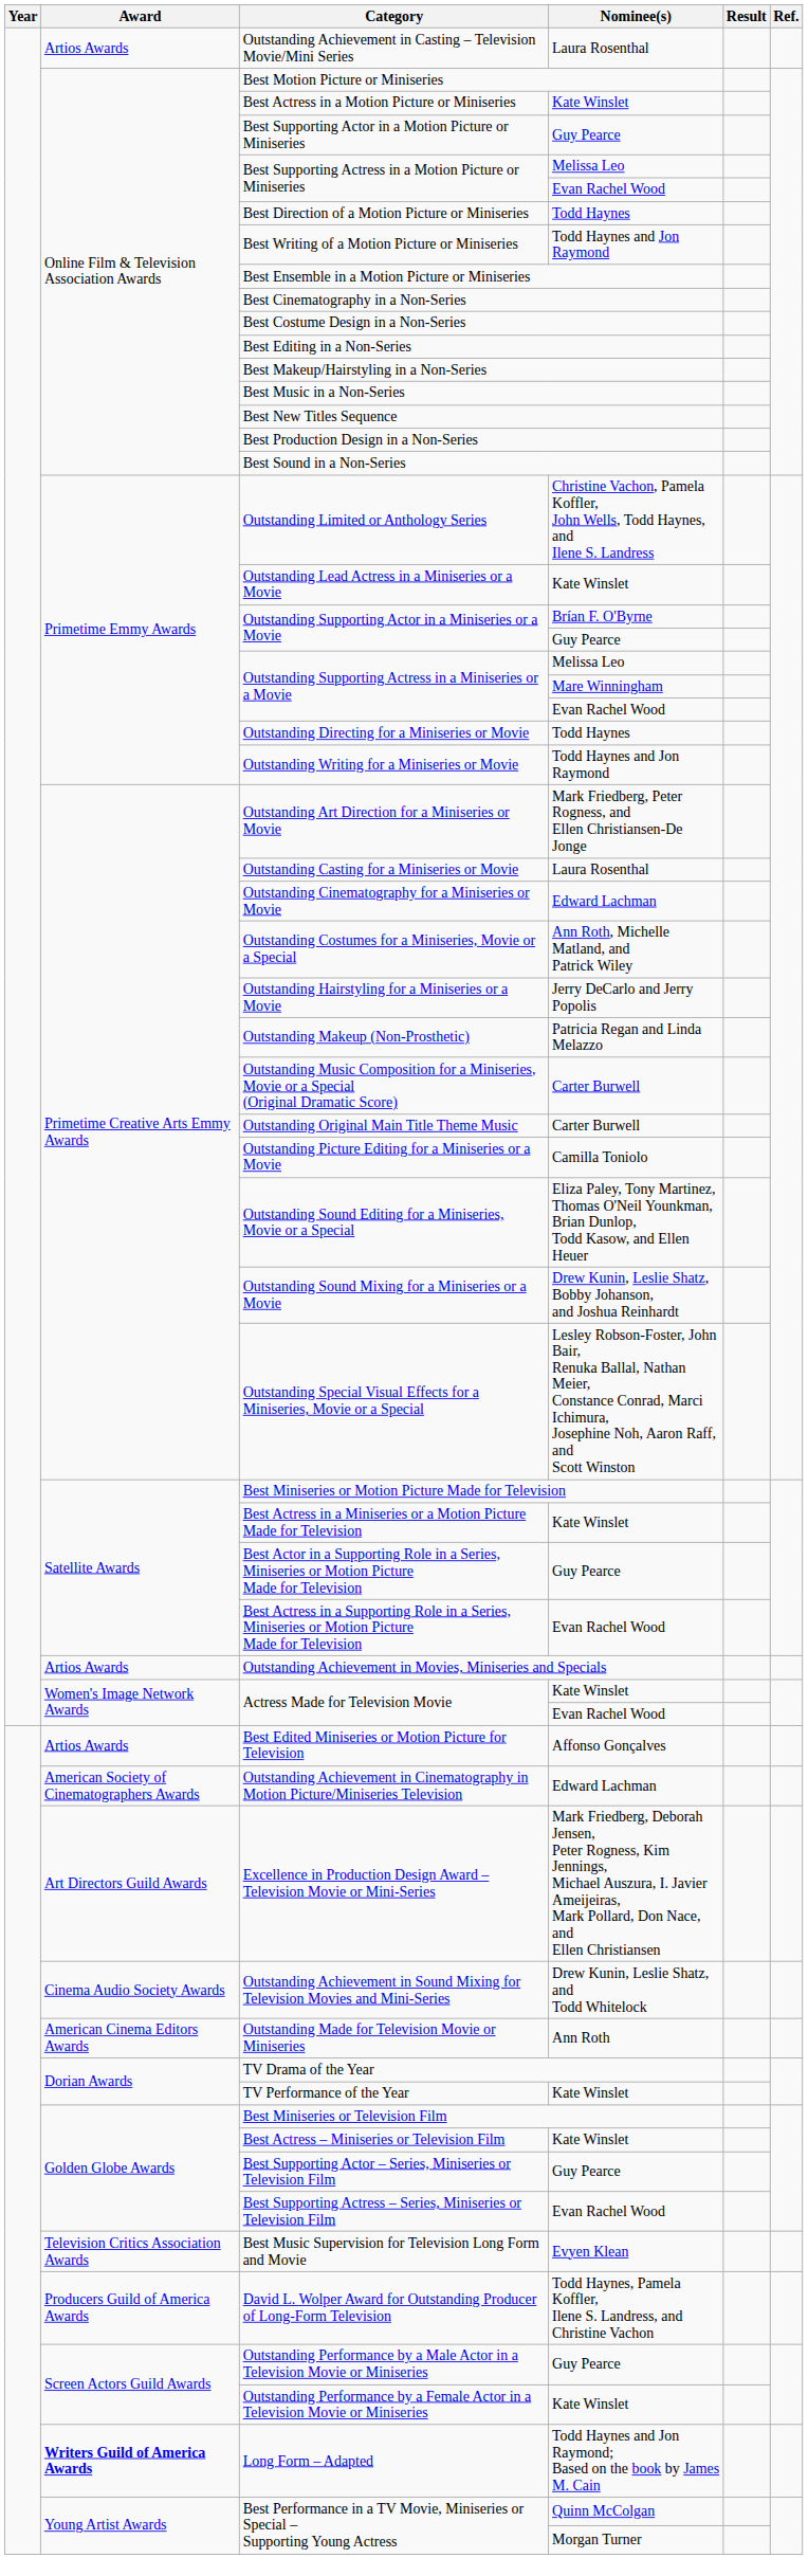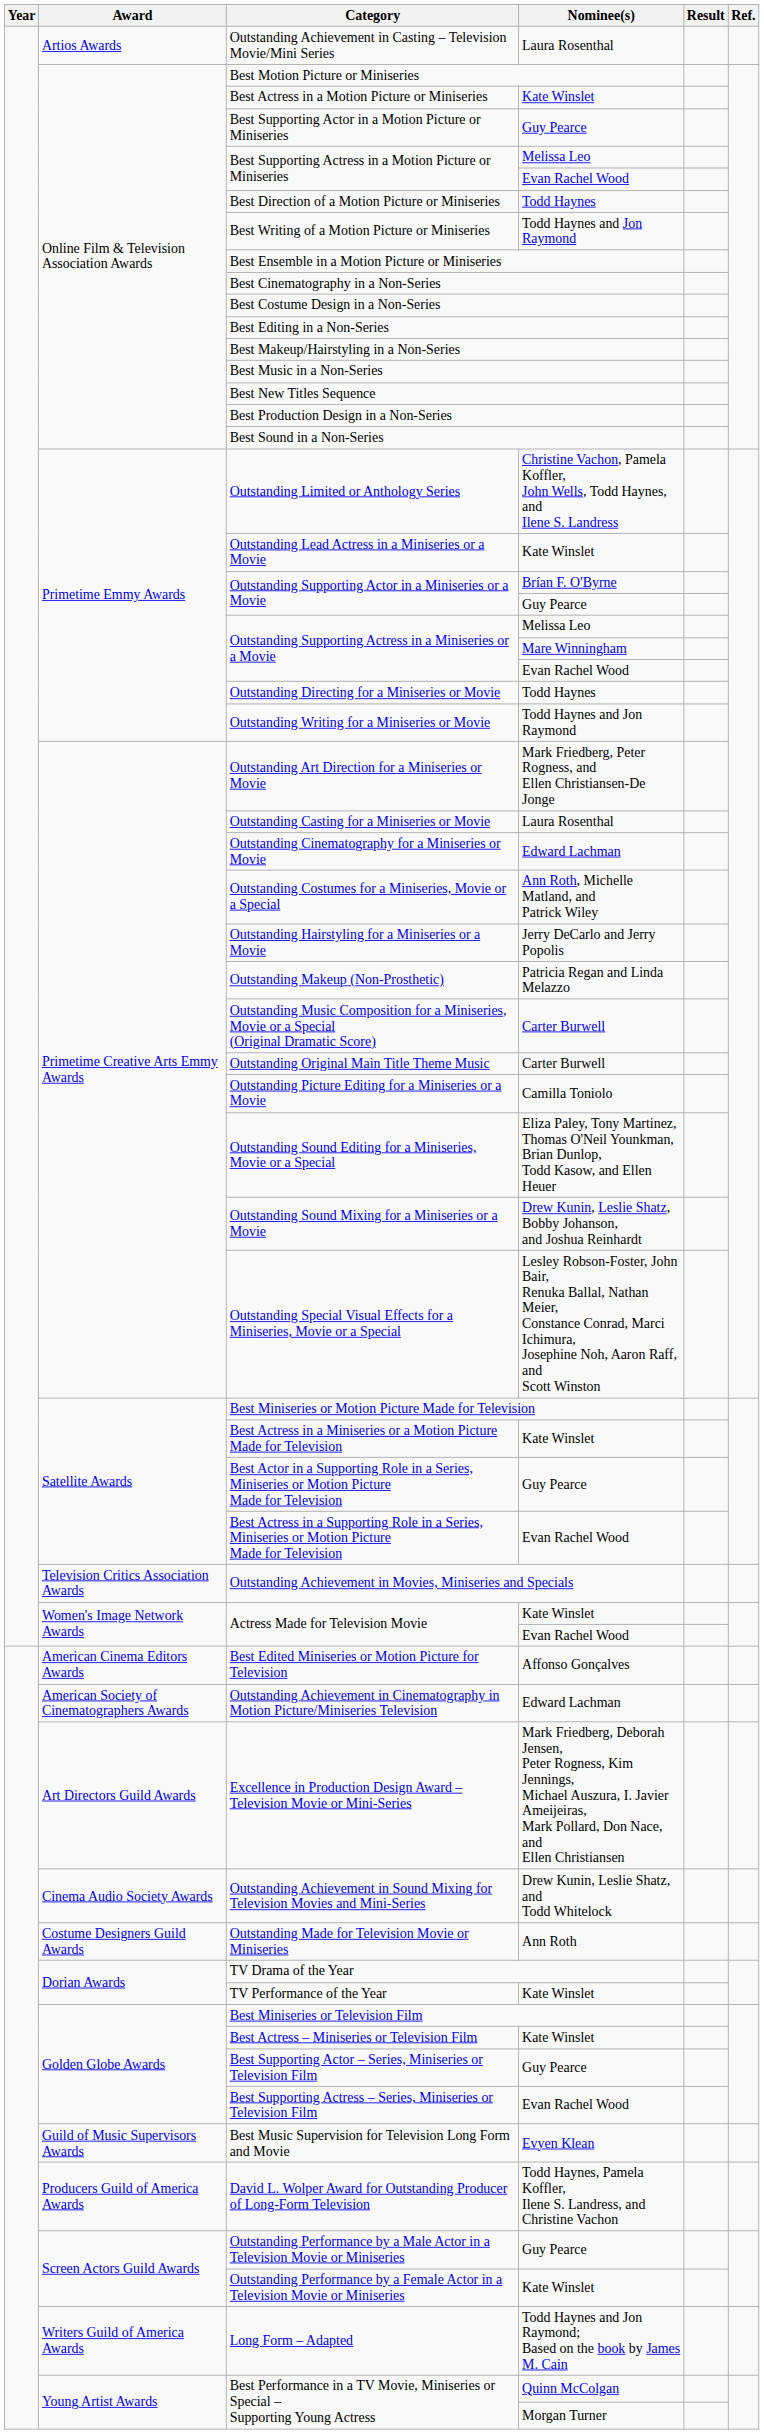Outstanding Achievement in Movies, Miniseries and Specials | Award: Artios Awards -> Television Critics Association Awards
Best Edited Miniseries or Motion Picture for Television | Award: Artios Awards -> American Cinema Editors Awards
Outstanding Made for Television Movie or Miniseries | Award: American Cinema Editors Awards -> Costume Designers Guild Awards
Best Music Supervision for Television Long Form and Movie | Award: Television Critics Association Awards -> Guild of Music Supervisors Awards
Long Form – Adapted | Award: bold -> normal
